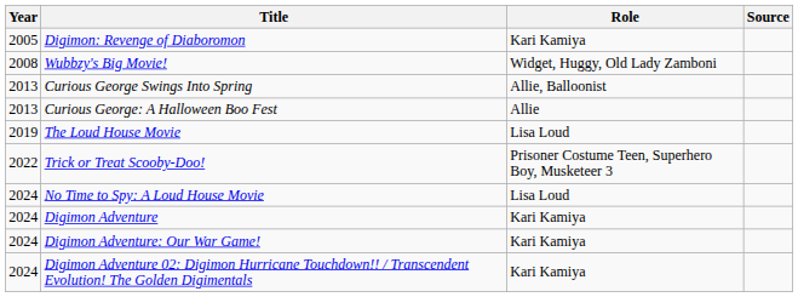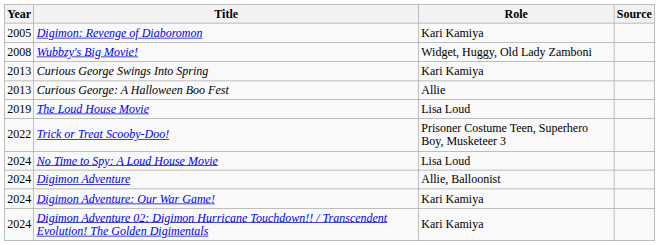Curious George Swings Into Spring | Role: Allie, Balloonist -> Kari Kamiya
Digimon Adventure | Role: Kari Kamiya -> Allie, Balloonist
